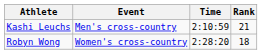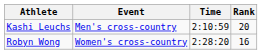Kashi Leuchs | Rank: 21 -> 20
Robyn Wong | Rank: 18 -> 16
